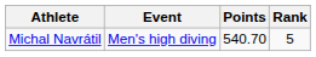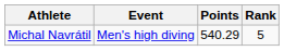Michal Navrátil | Points: 540.70 -> 540.29
